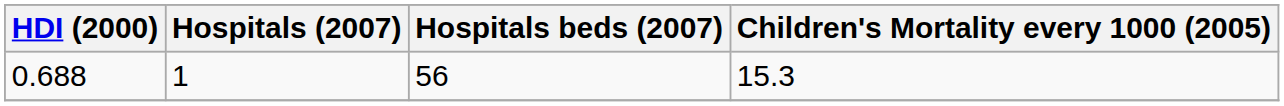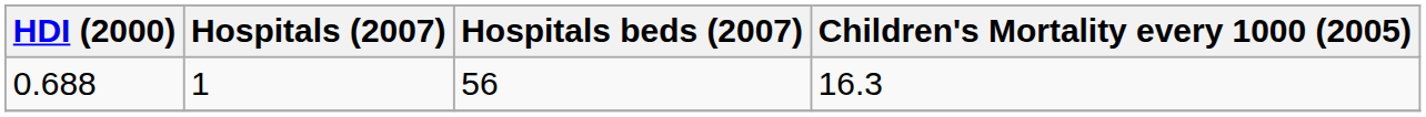0.688 | Children's Mortality every 1000 (2005): 15.3 -> 16.3
